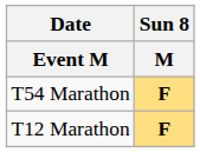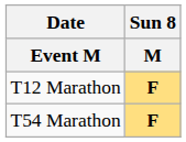rows swapped: T12 Marathon <-> T54 Marathon
